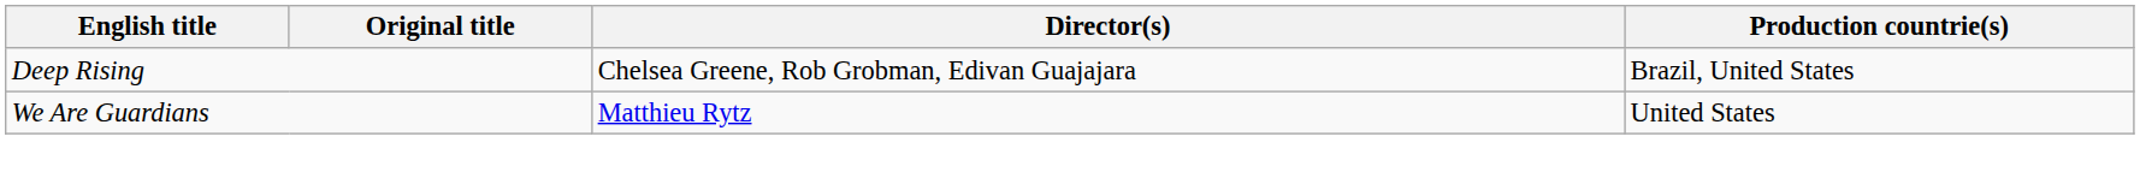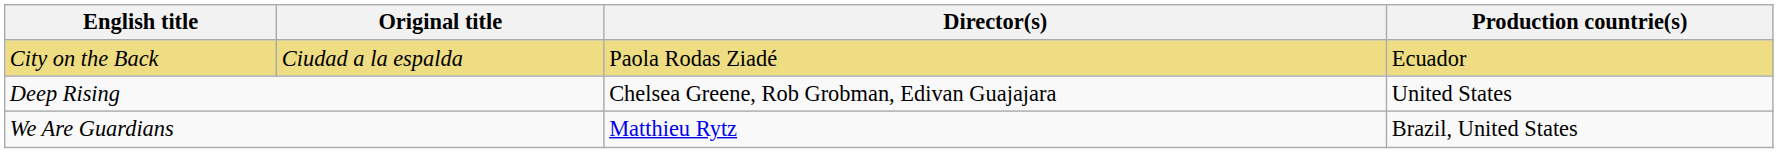+ row: City on the Back | Ciudad a la espalda | Paola Rodas Ziadé | Ecuador
Deep Rising | Production countrie(s): Brazil, United States -> United States
We Are Guardians | Production countrie(s): United States -> Brazil, United States
